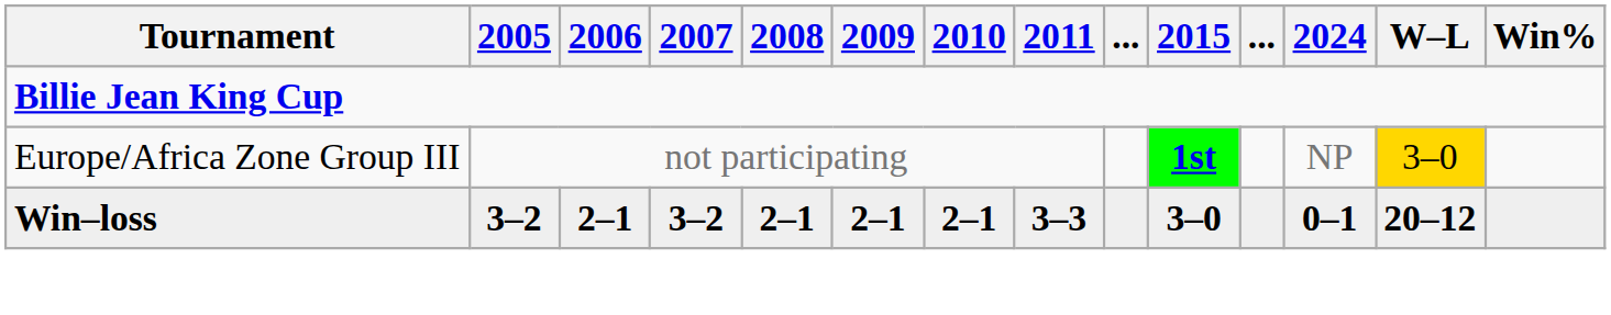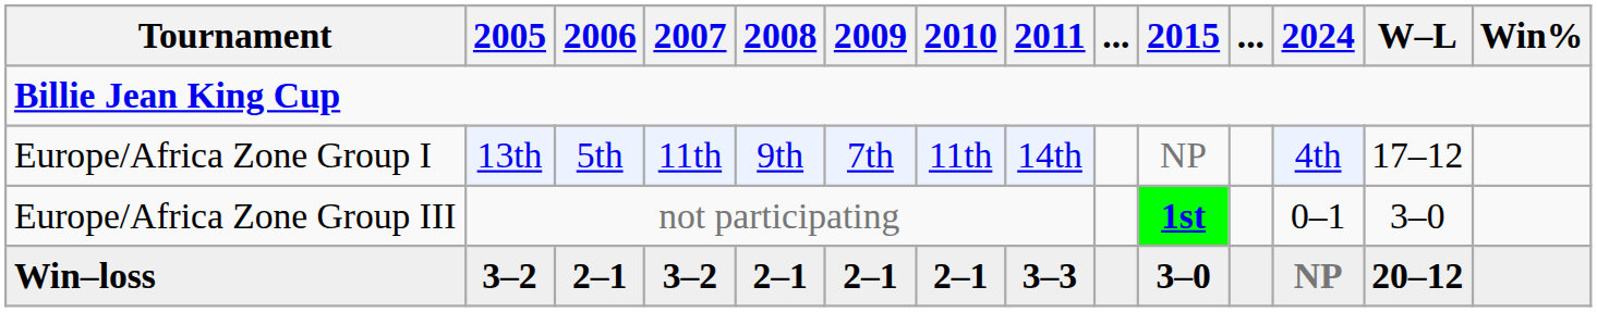+ row: Europe/Africa Zone Group I | 13th | 5th | 11th | 9th | 7th | 11th | 14th | NP | 4th | 17–12
Europe/Africa Zone Group III | 2024: NP -> 0–1
Europe/Africa Zone Group III | W–L: gold background -> no background
Win–loss | 2024: 0–1 -> NP
